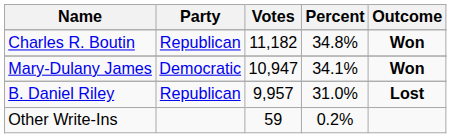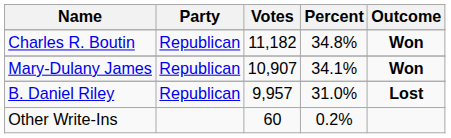Mary-Dulany James | Party: Democratic -> Republican
Mary-Dulany James | Votes: 10,947 -> 10,907
Other Write-Ins | Votes: 59 -> 60
